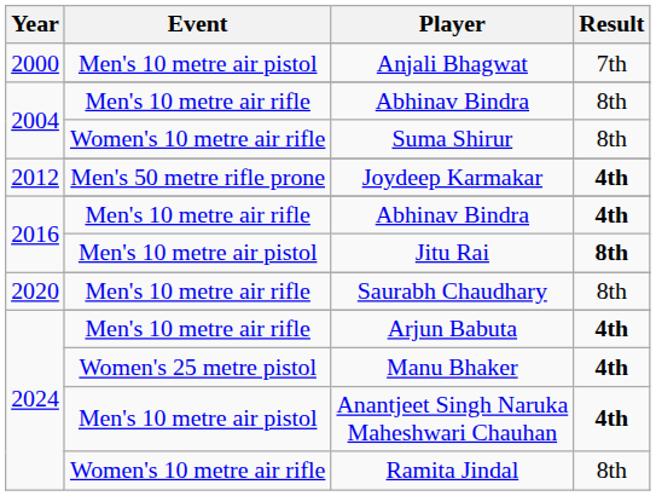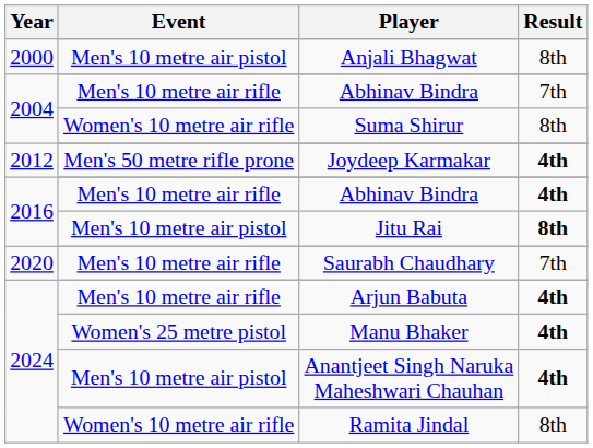Anjali Bhagwat | Result: 7th -> 8th
2004 / Abhinav Bindra | Result: 8th -> 7th
Saurabh Chaudhary | Result: 8th -> 7th
